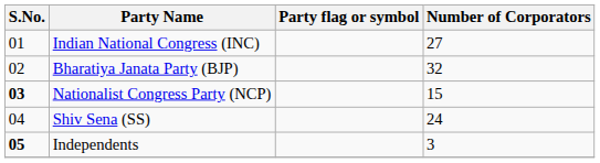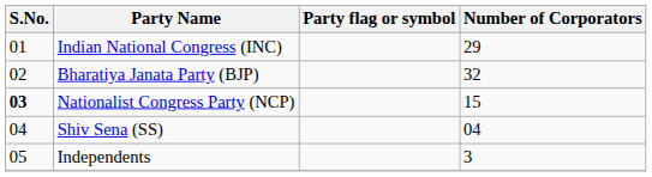Indian National Congress (INC) | Number of Corporators: 27 -> 29
Shiv Sena (SS) | Number of Corporators: 24 -> 04
Independents | S.No.: bold -> normal
